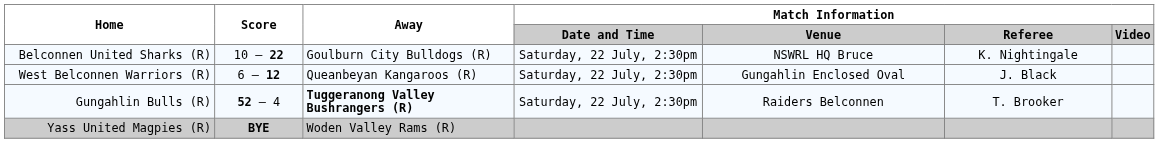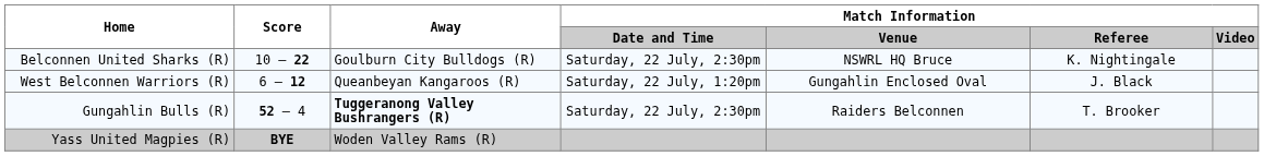West Belconnen Warriors (R) | Match Information / Date and Time: Saturday, 22 July, 2:30pm -> Saturday, 22 July, 1:20pm
